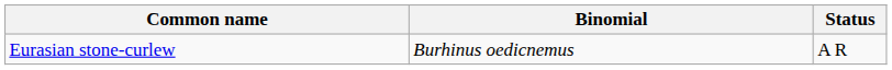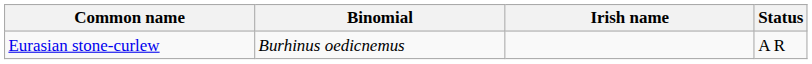+ column: Irish name
